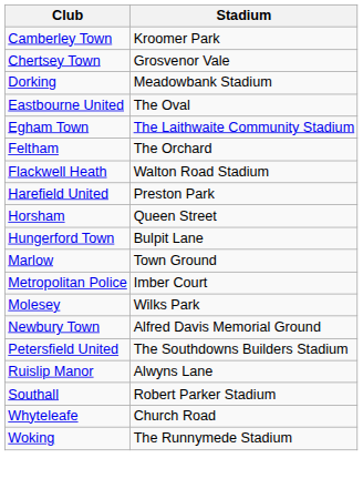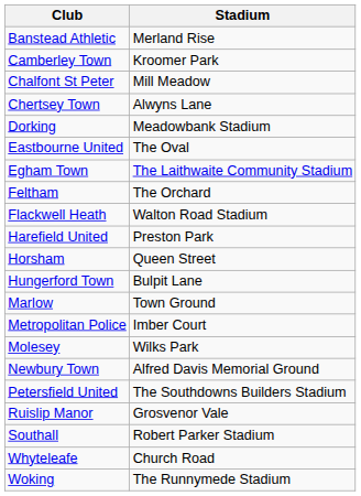+ row: Banstead Athletic | Merland Rise
+ row: Chalfont St Peter | Mill Meadow
Chertsey Town | Stadium: Grosvenor Vale -> Alwyns Lane
Ruislip Manor | Stadium: Alwyns Lane -> Grosvenor Vale
